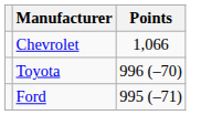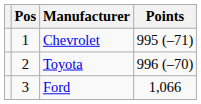+ column: Pos | 1 | 2 | 3
Chevrolet | Points: 1,066 -> 995 (–71)
Ford | Points: 995 (–71) -> 1,066
